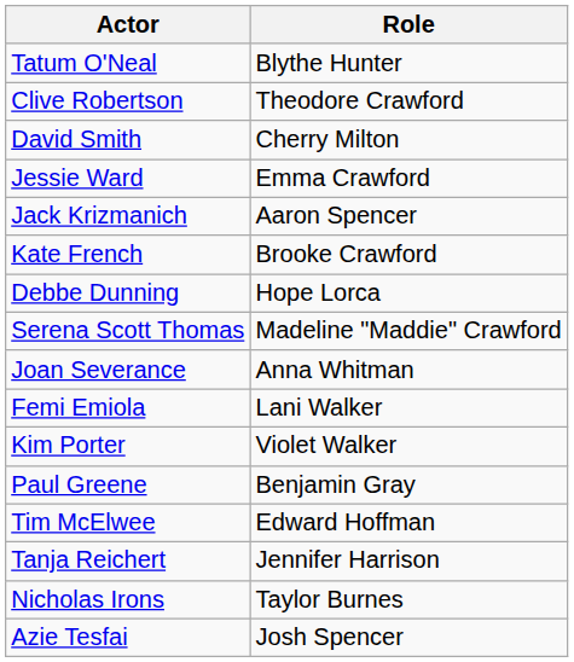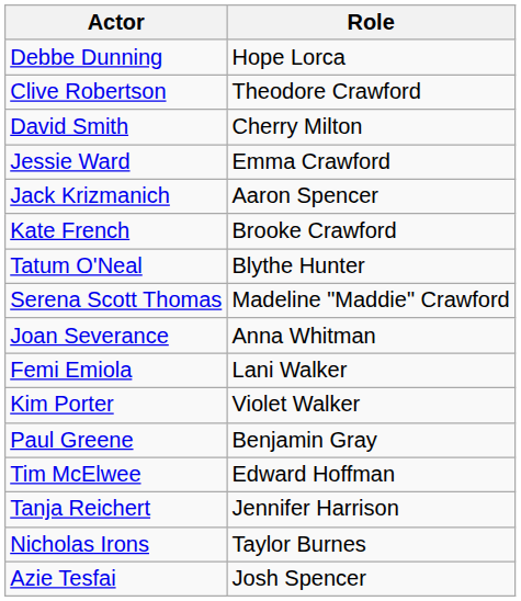rows swapped: Tatum O'Neal <-> Debbe Dunning
